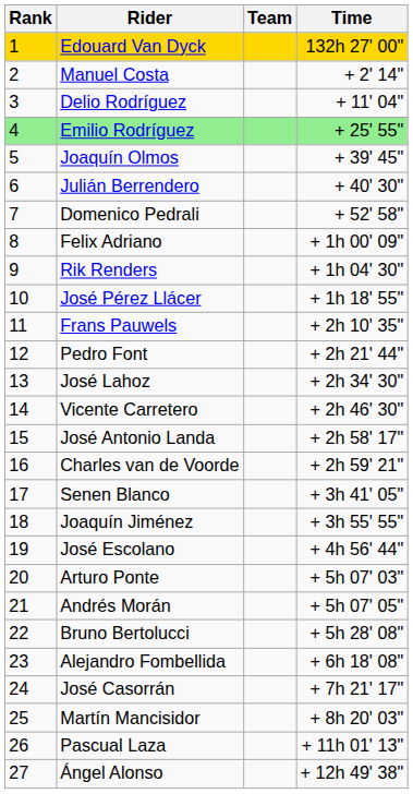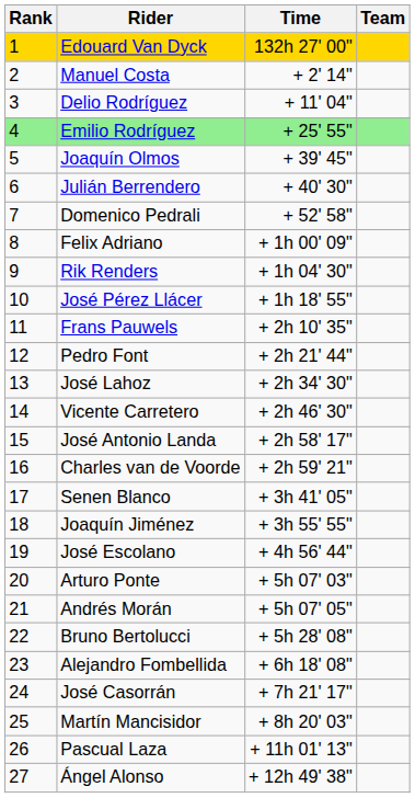columns swapped: Team <-> Time
